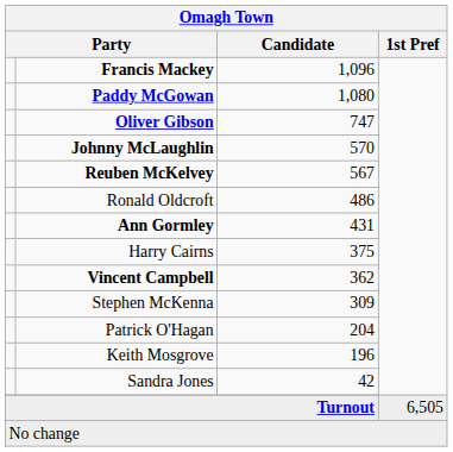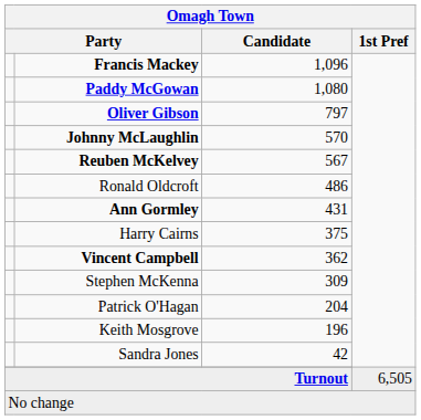Oliver Gibson | Candidate: 747 -> 797
